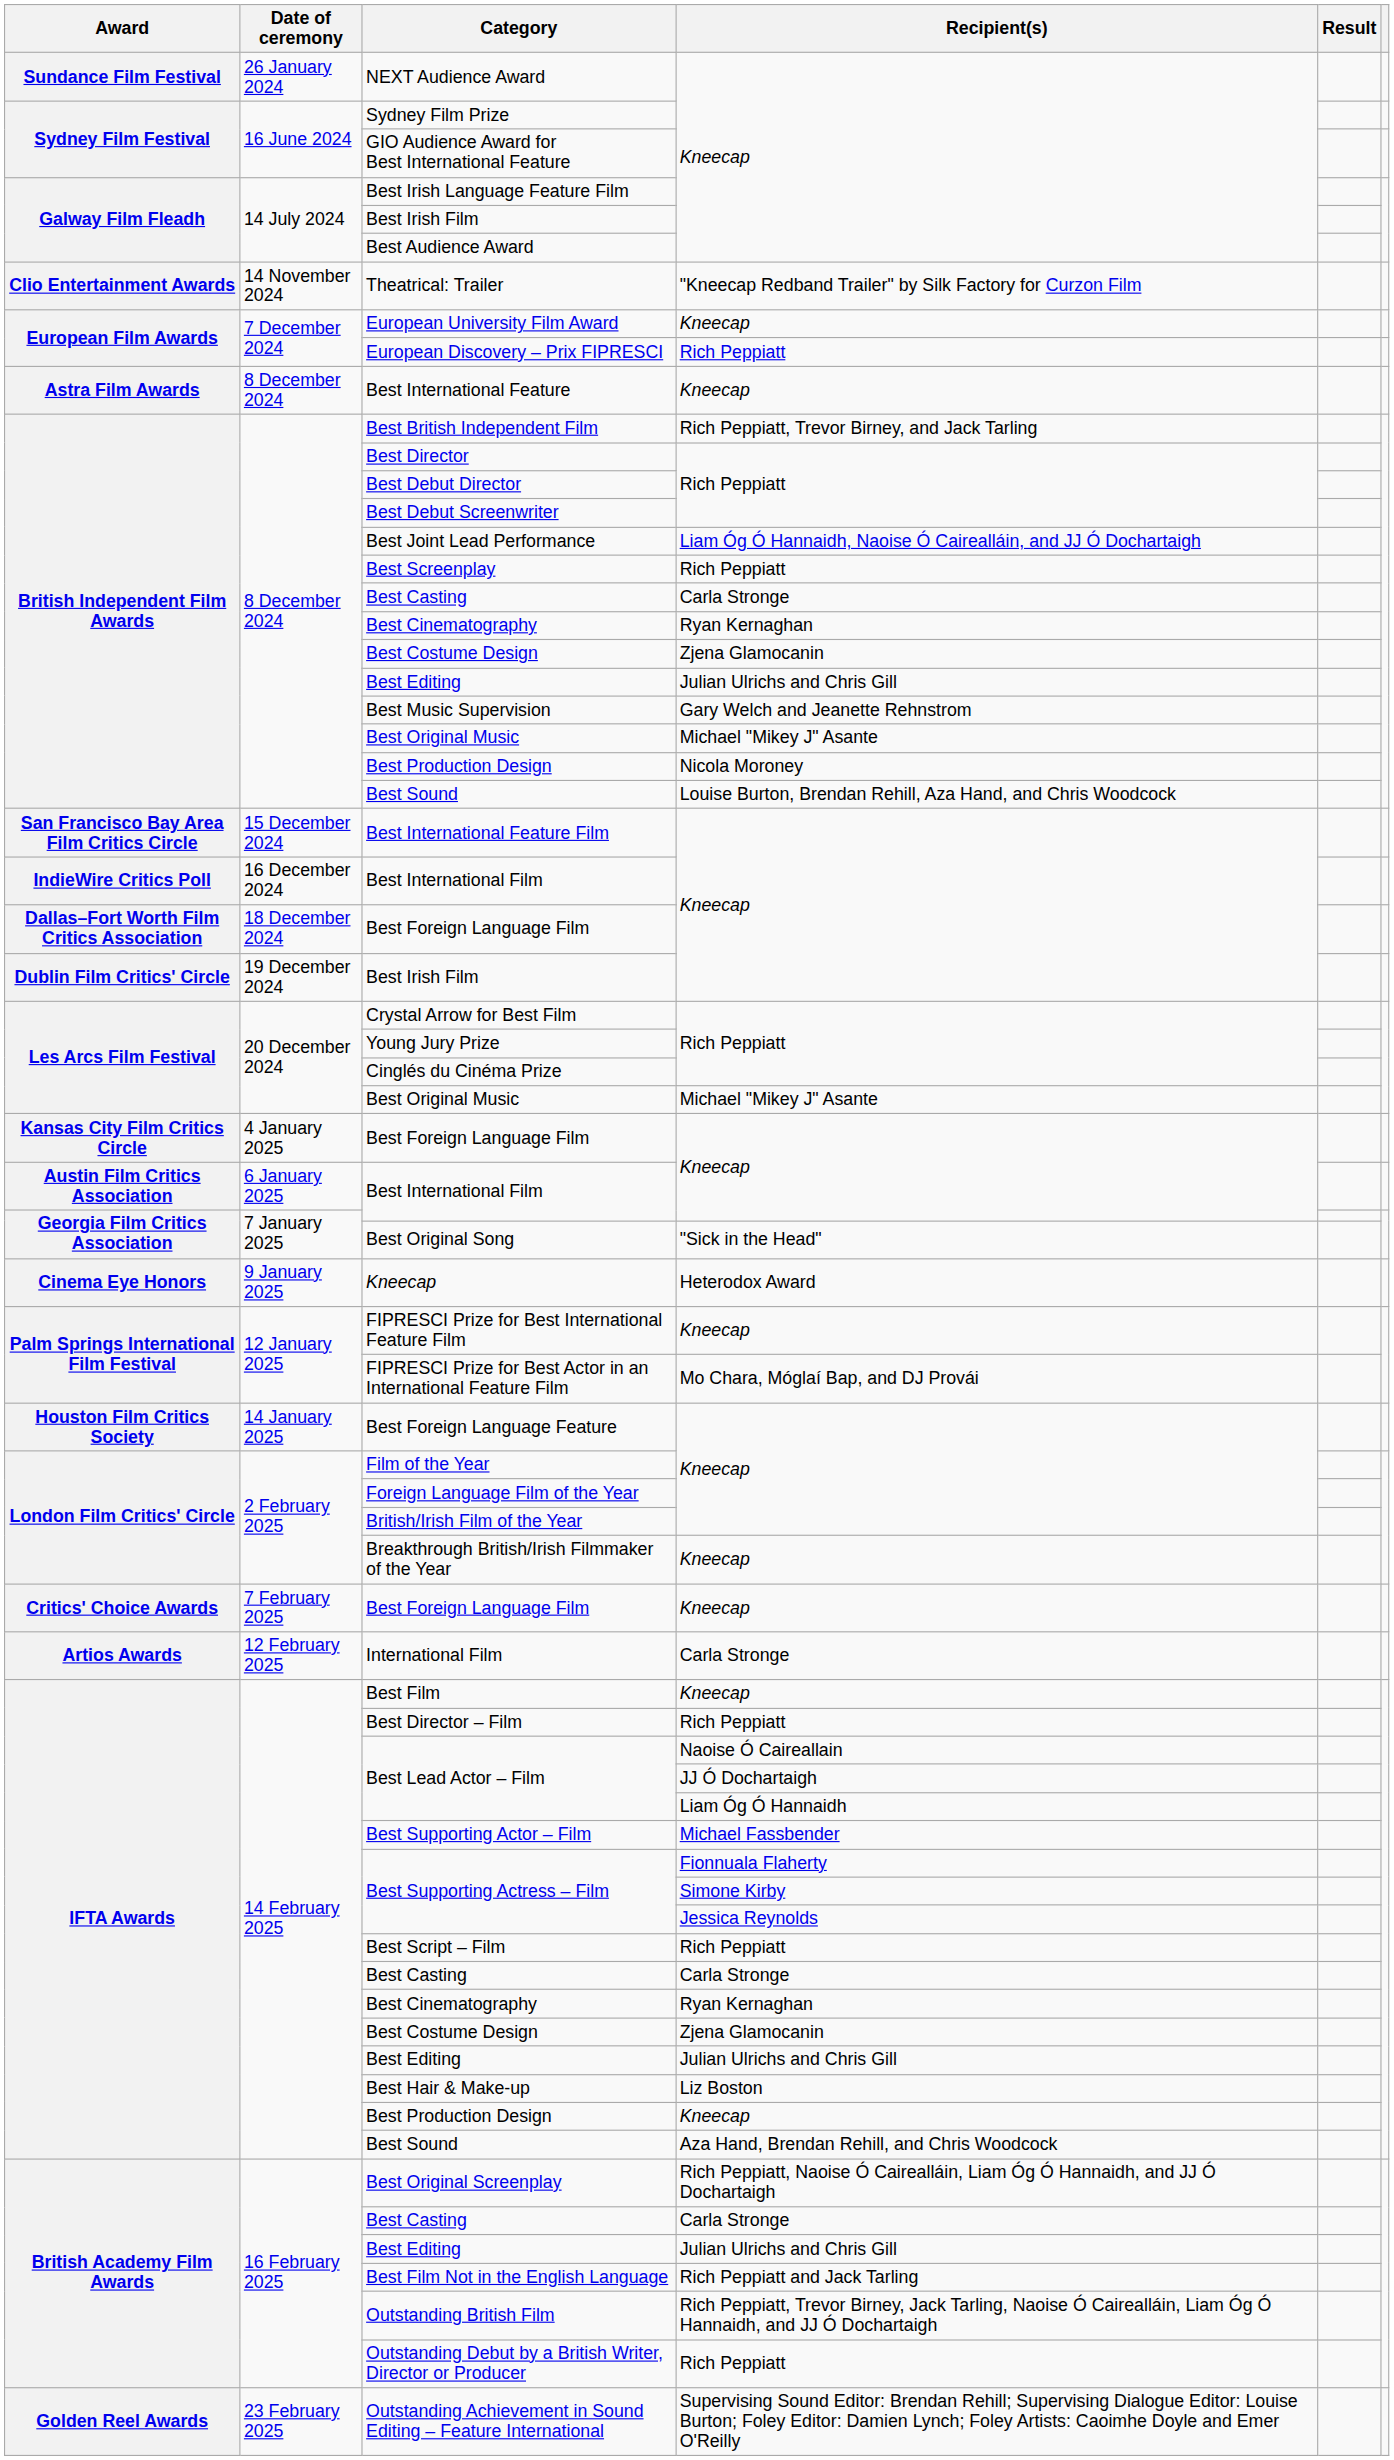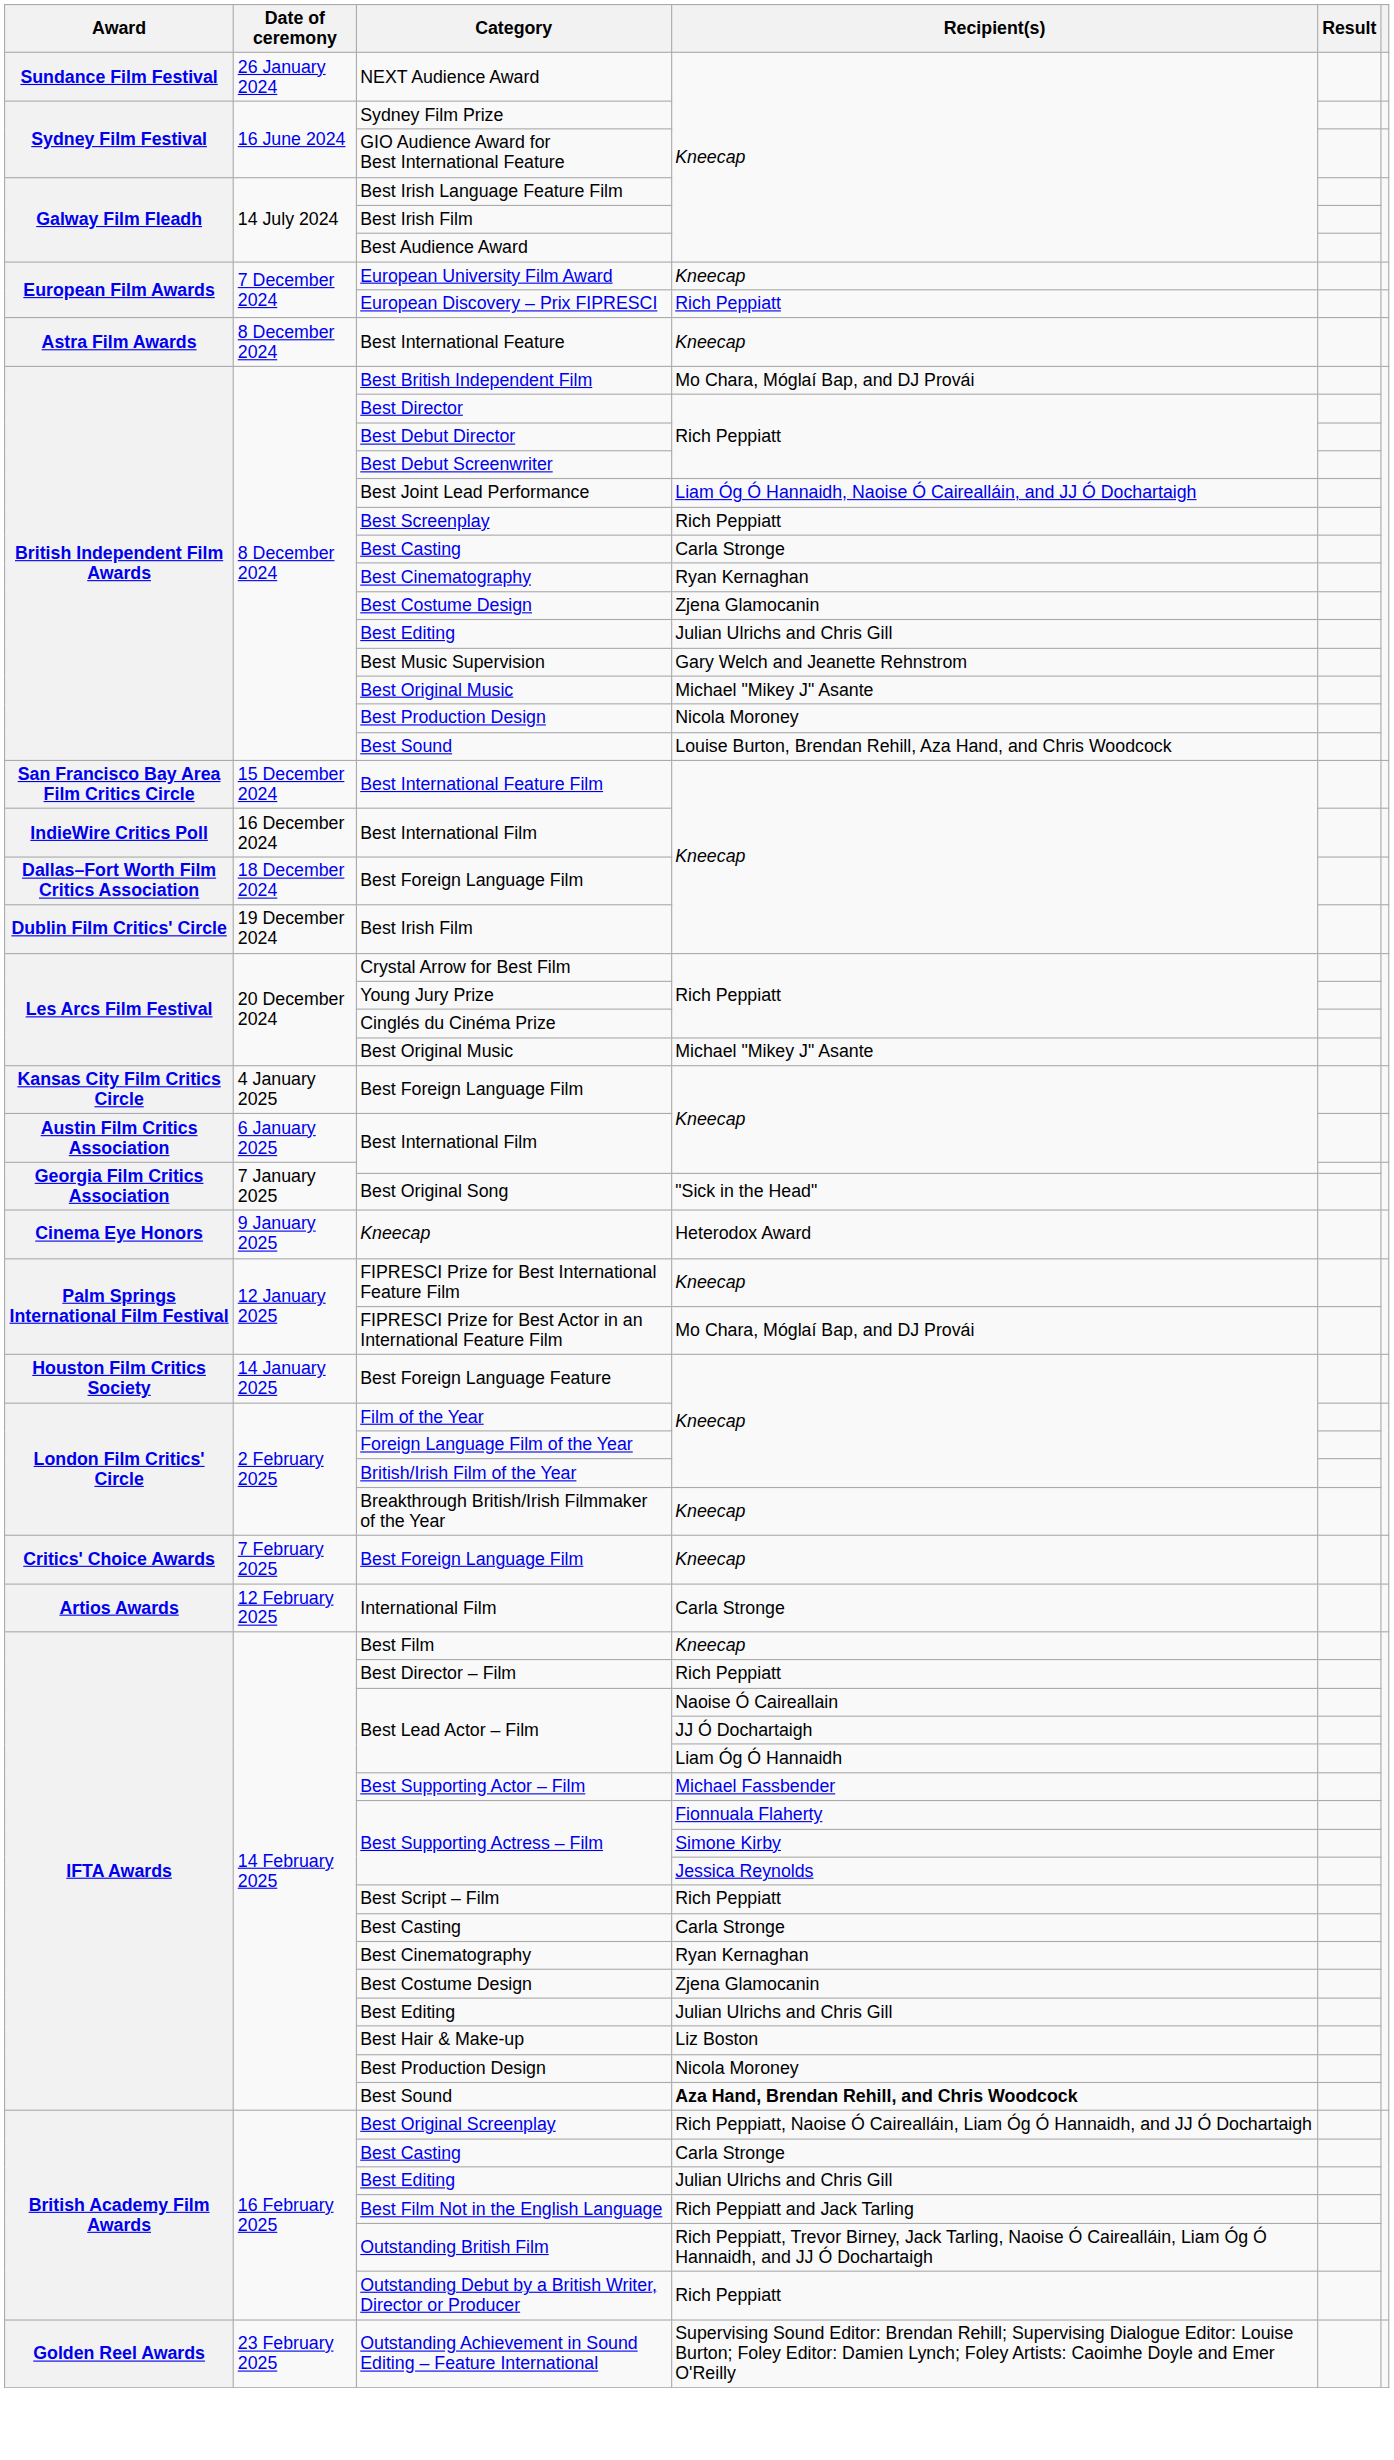- row: Clio Entertainment Awards | 14 November 2024 | Theatrical: Trailer | "Kneecap Redband Trailer" by Silk Factory for Curzon Film
Best British Independent Film | Recipient(s): Rich Peppiatt, Trevor Birney, and Jack Tarling -> Mo Chara, Móglaí Bap, and DJ Provái
IFTA Awards / Best Production Design | Recipient(s): Kneecap -> Nicola Moroney
IFTA Awards / Best Sound | Recipient(s): normal -> bold
